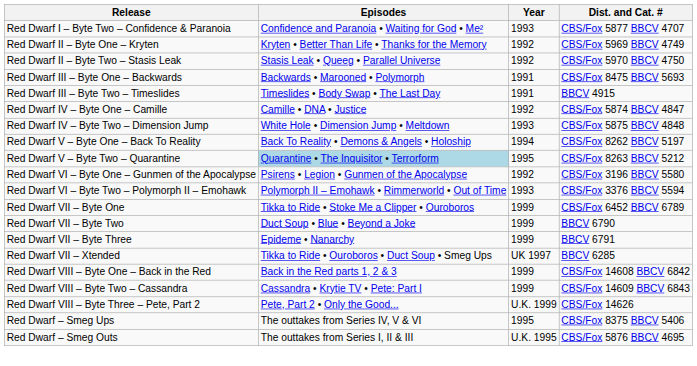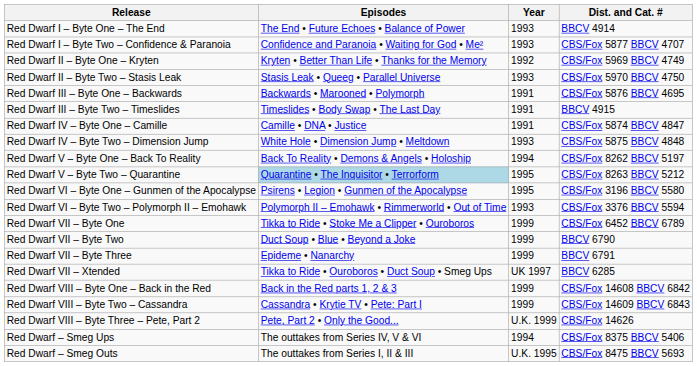+ row: Red Dwarf I – Byte One – The End | The End • Future Echoes • Balance of Power | 1993 | BBCV 4914
Red Dwarf II – Byte Two – Stasis Leak | Year: 1992 -> 1993
Red Dwarf III – Byte One – Backwards | Dist. and Cat. #: CBS/Fox 8475 BBCV 5693 -> CBS/Fox 5876 BBCV 4695
Red Dwarf IV – Byte One – Camille | Year: 1992 -> 1991
Red Dwarf VI – Byte One – Gunmen of the Apocalypse | Year: 1992 -> 1995
Red Dwarf – Smeg Ups | Year: 1995 -> 1994
Red Dwarf – Smeg Outs | Dist. and Cat. #: CBS/Fox 5876 BBCV 4695 -> CBS/Fox 8475 BBCV 5693
